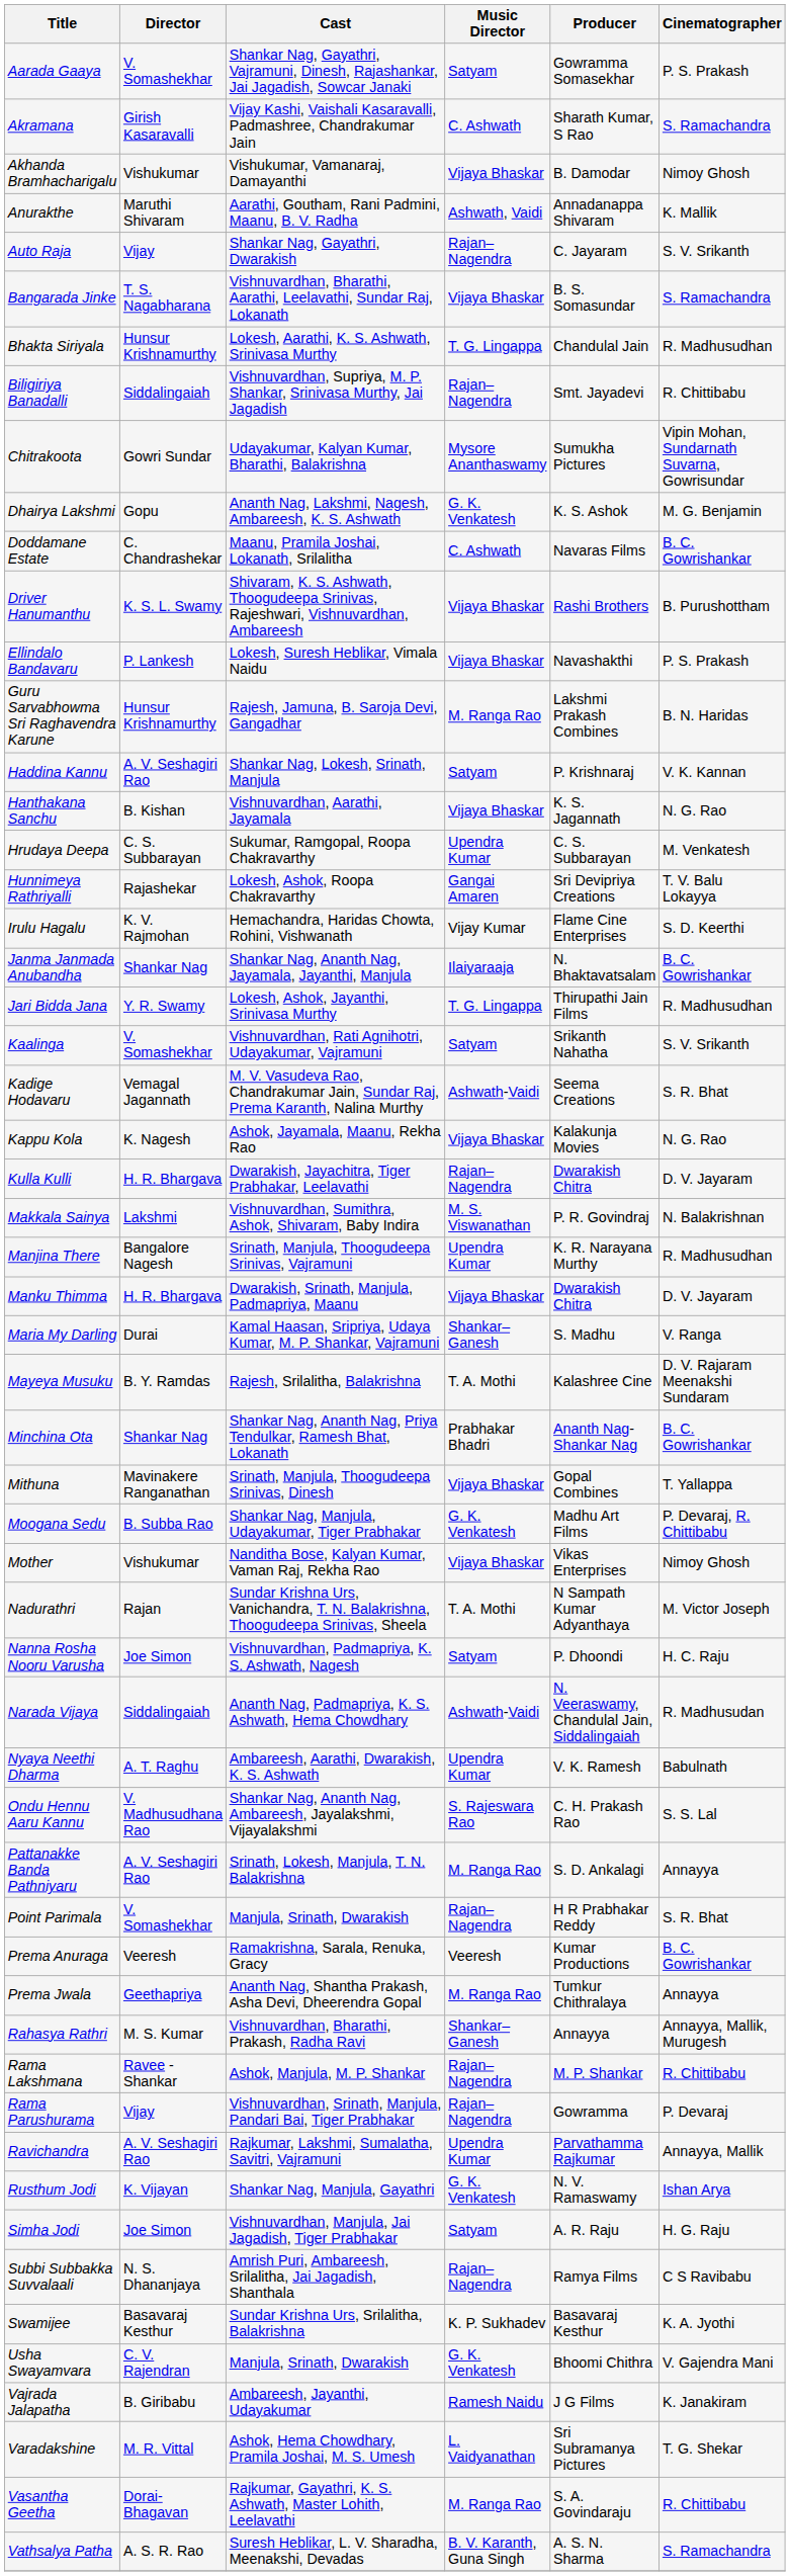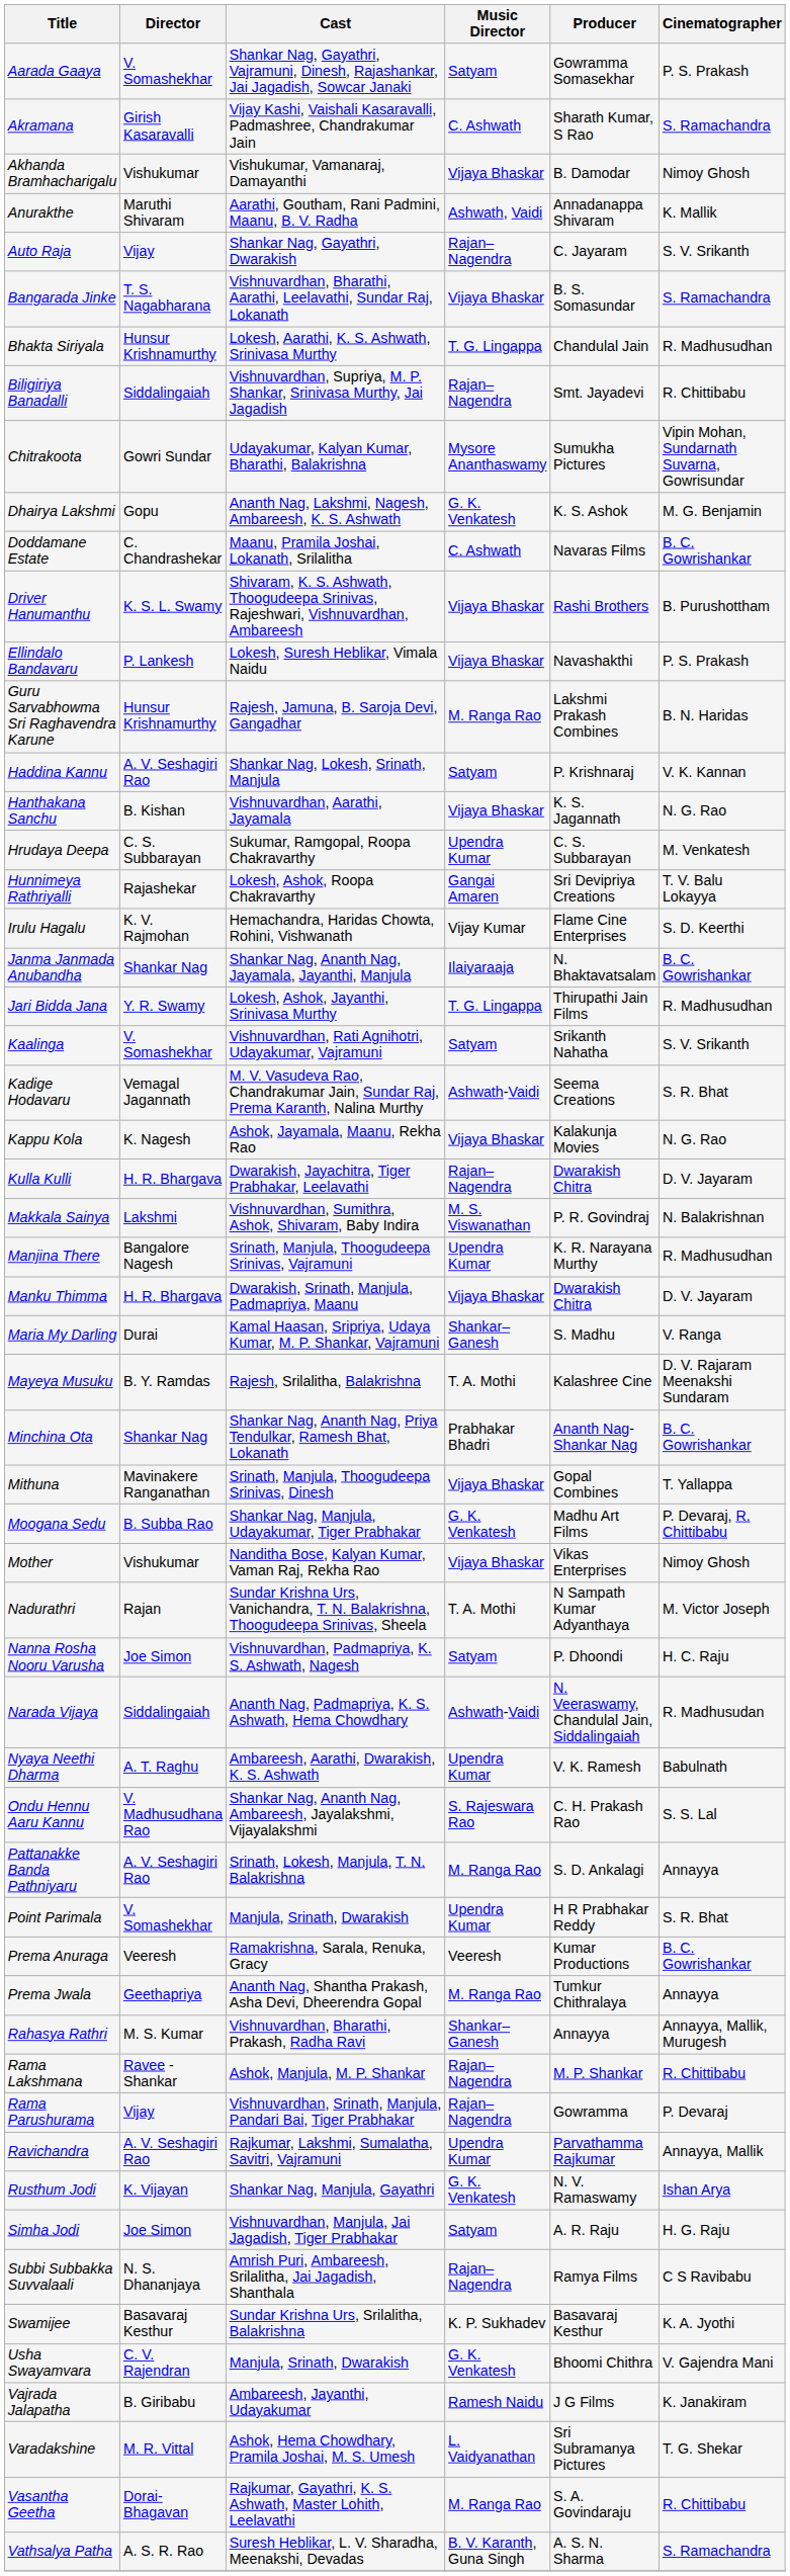Point Parimala | Music Director: Rajan–Nagendra -> Upendra Kumar
